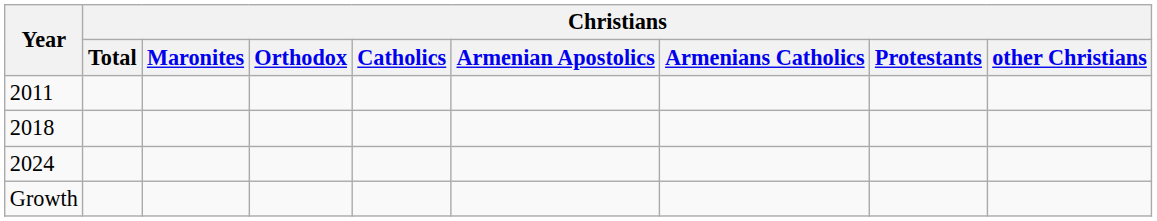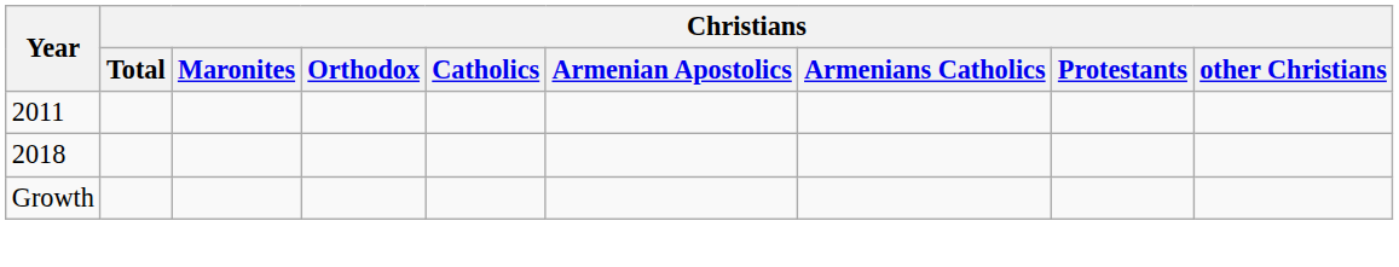- row: 2024
